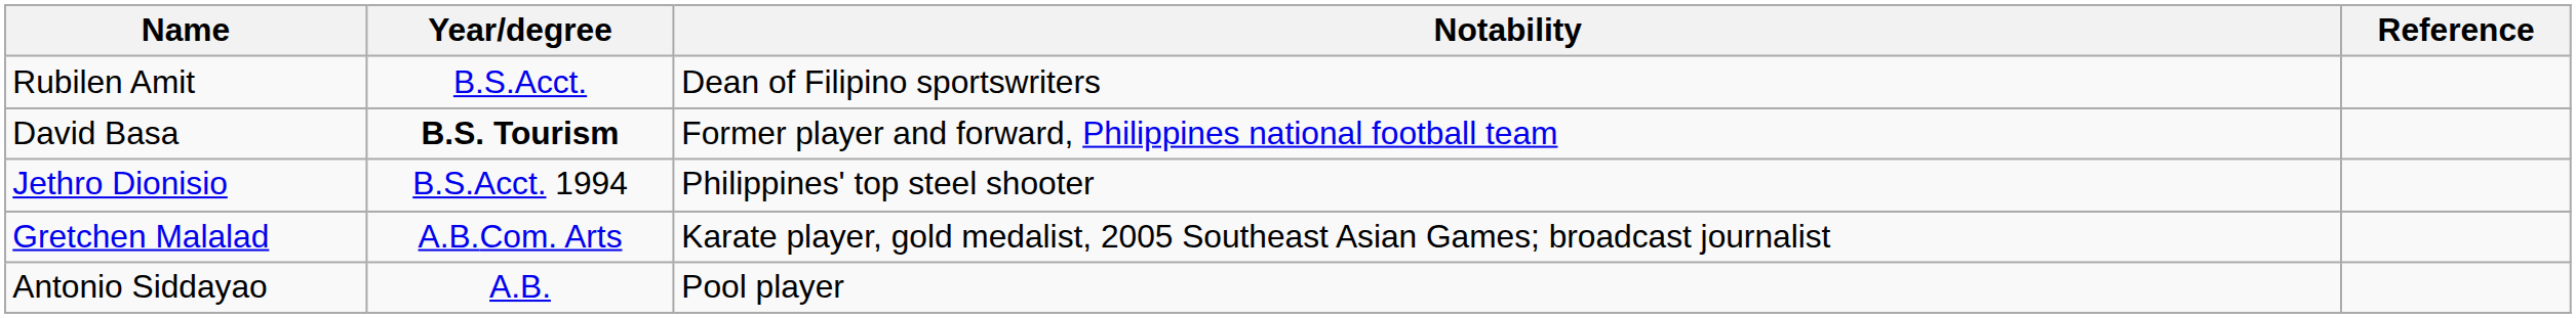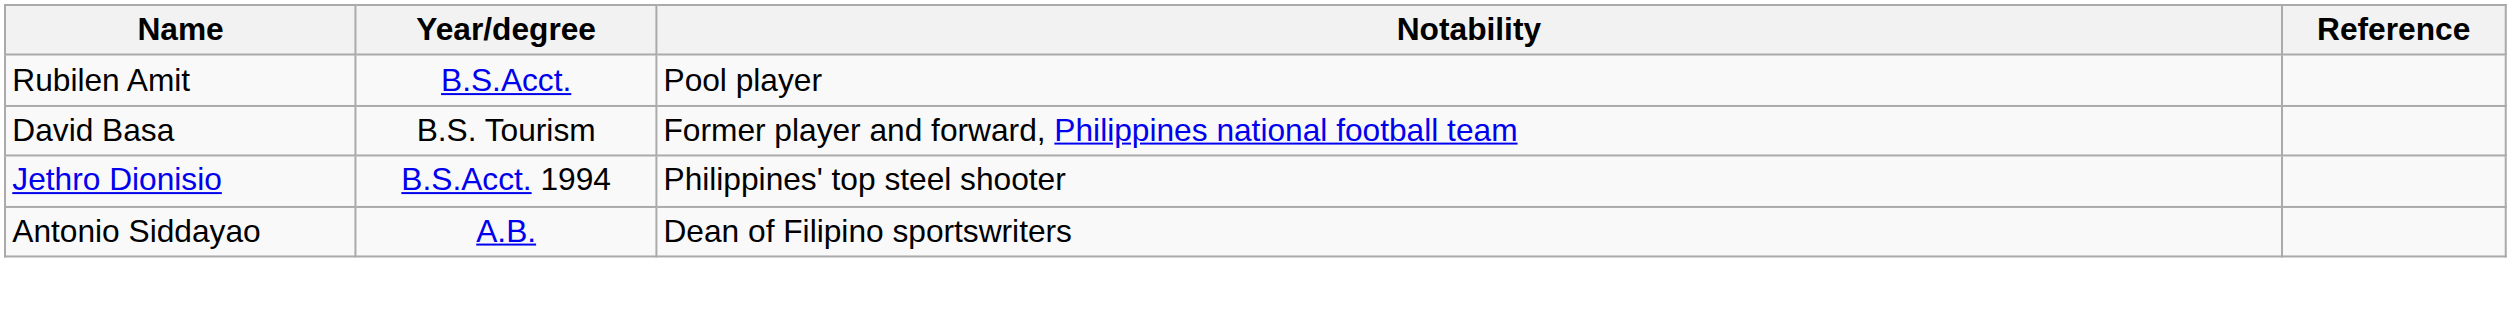Rubilen Amit | Notability: Dean of Filipino sportswriters -> Pool player
David Basa | Year/degree: bold -> normal
- row: Gretchen Malalad | A.B.Com. Arts | Karate player, gold medalist, 2005 Southeast Asian Games; broadcast journalist
Antonio Siddayao | Notability: Pool player -> Dean of Filipino sportswriters
